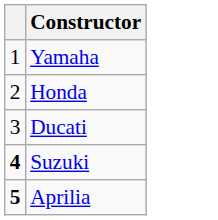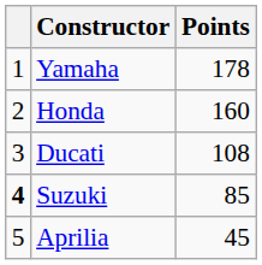+ column: Points | 178 | 160 | 108 | 85 | 45
Aprilia | column 1: bold -> normal
